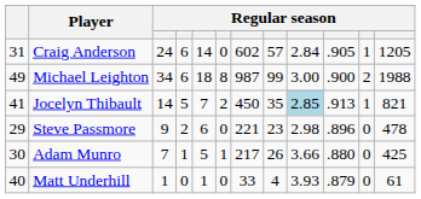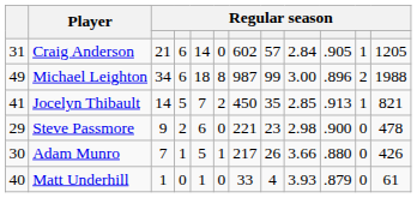Craig Anderson | column 3: 24 -> 21
Michael Leighton | column 10: .900 -> .896
Jocelyn Thibault | column 9: lightblue background -> no background
Steve Passmore | column 10: .896 -> .900
Adam Munro | column 12: 425 -> 426
